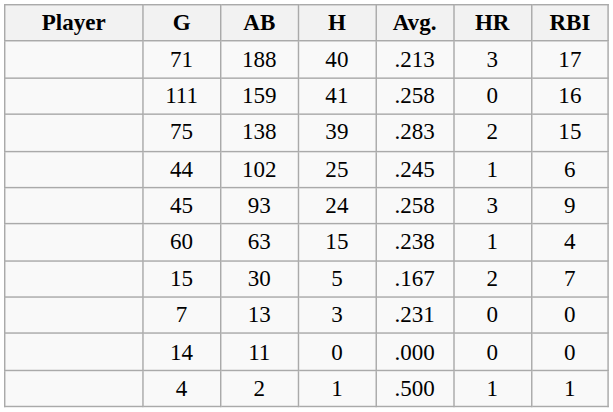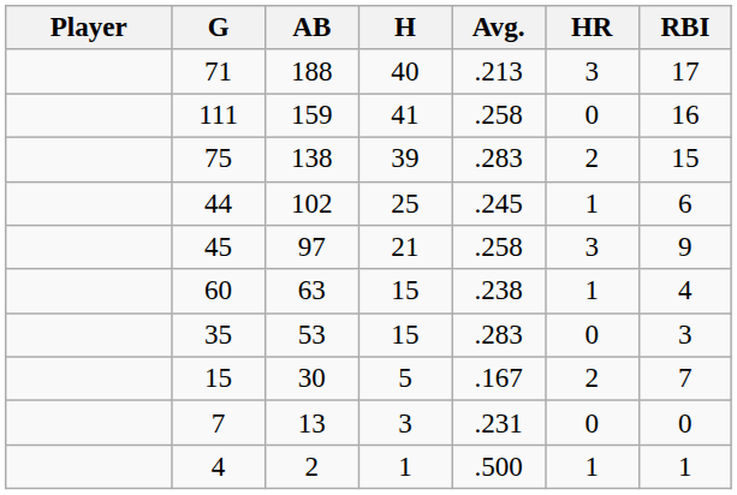45 | AB: 93 -> 97
45 | H: 24 -> 21
+ row: 35 | 53 | 15 | .283 | 0 | 3
- row: 14 | 11 | 0 | .000 | 0 | 0
